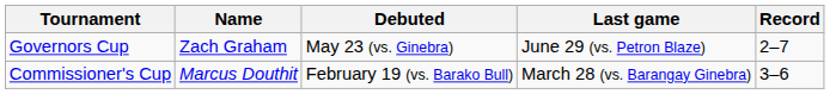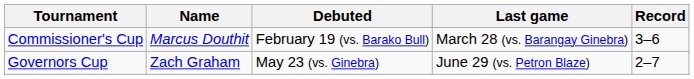rows swapped: Commissioner's Cup <-> Governors Cup
